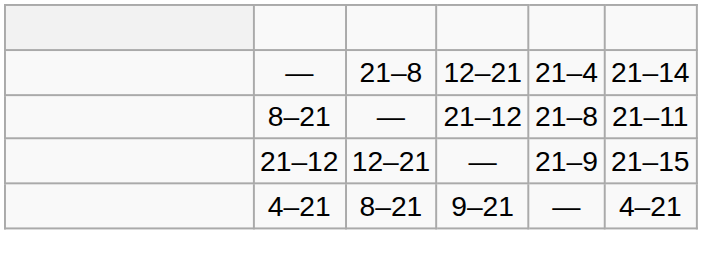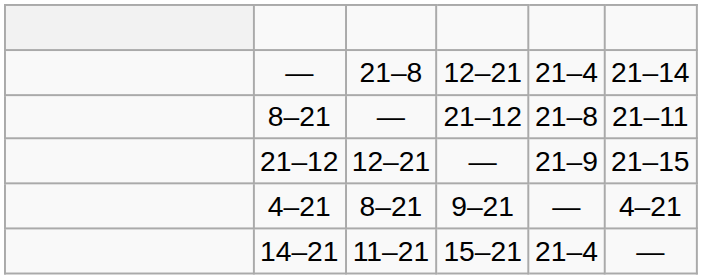+ row: 14–21 | 11–21 | 15–21 | 21–4 | —
